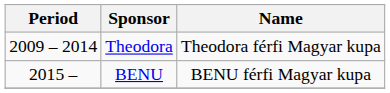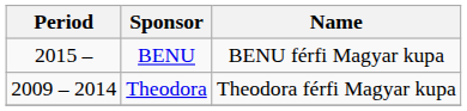rows swapped: Theodora <-> BENU
